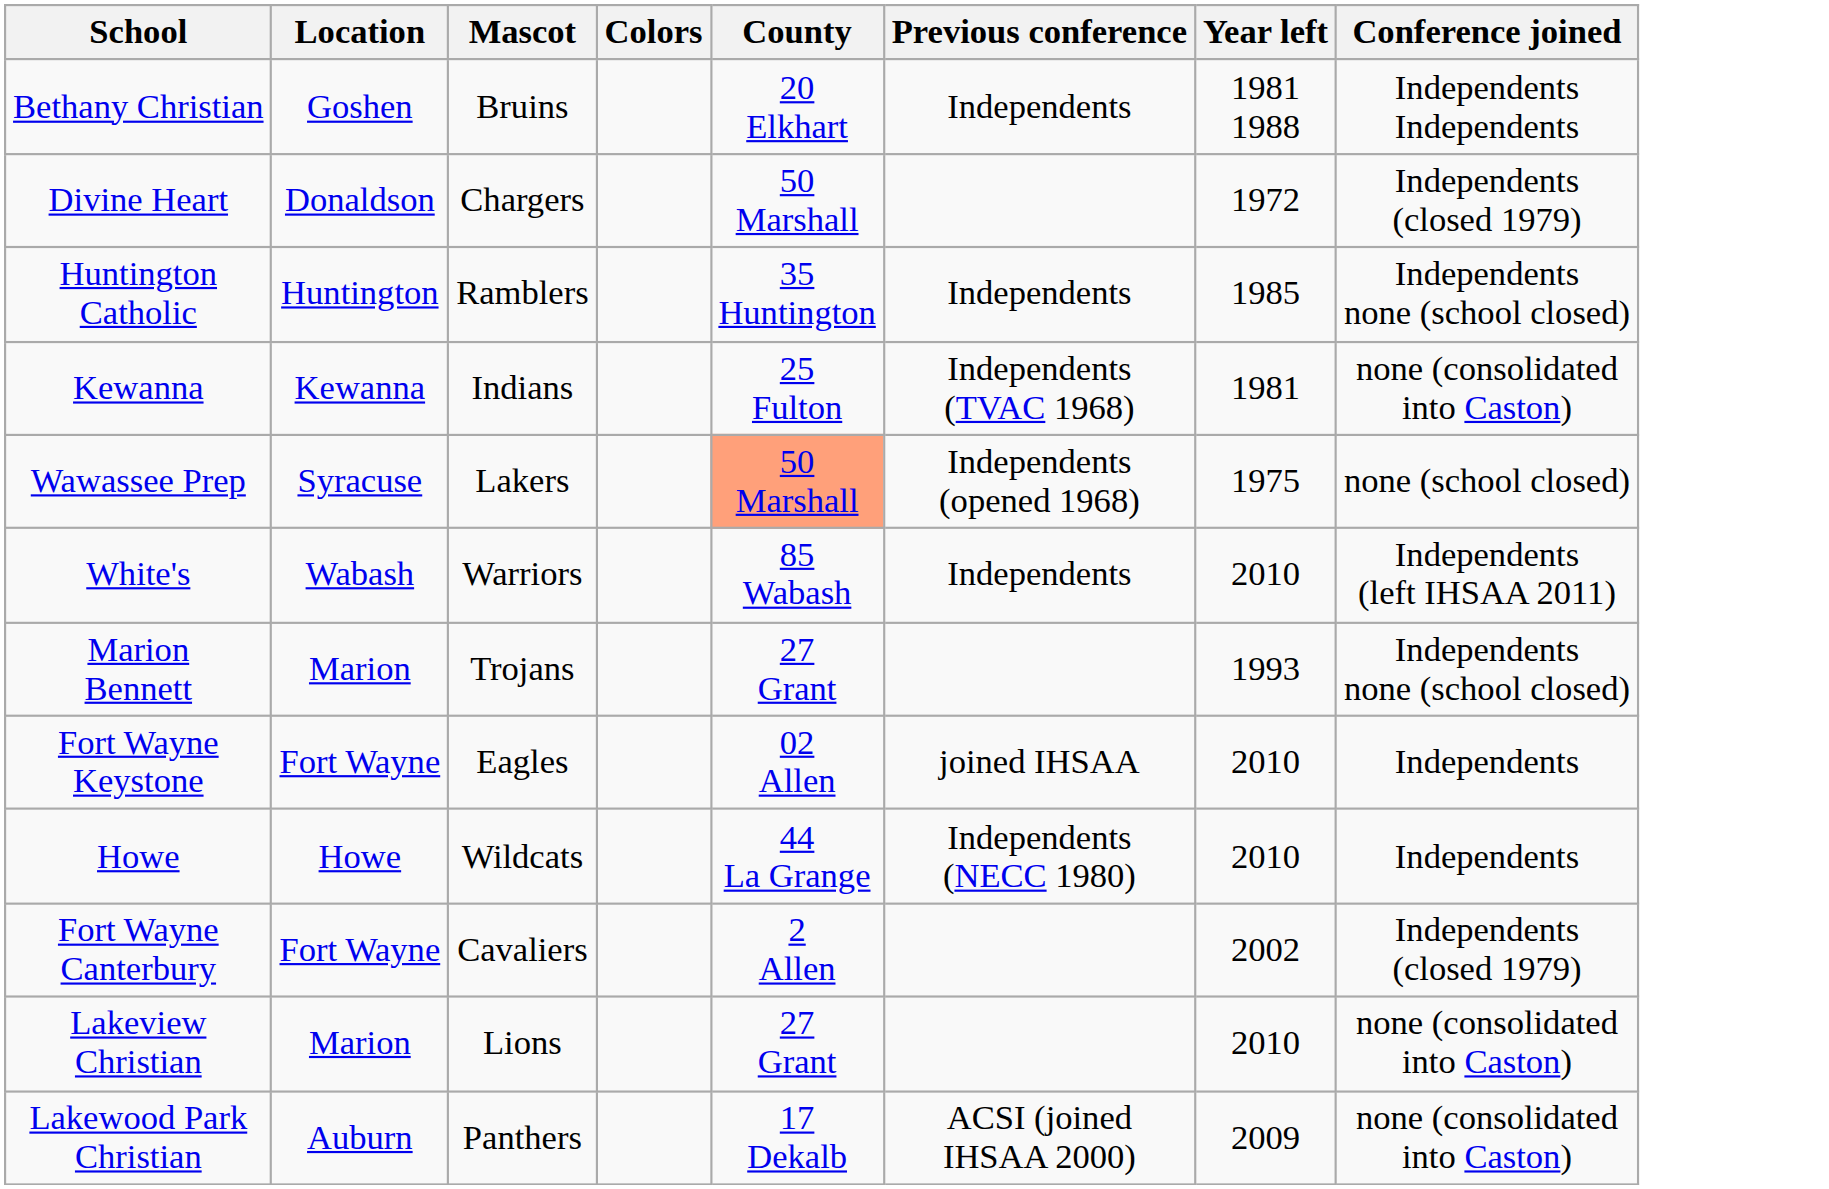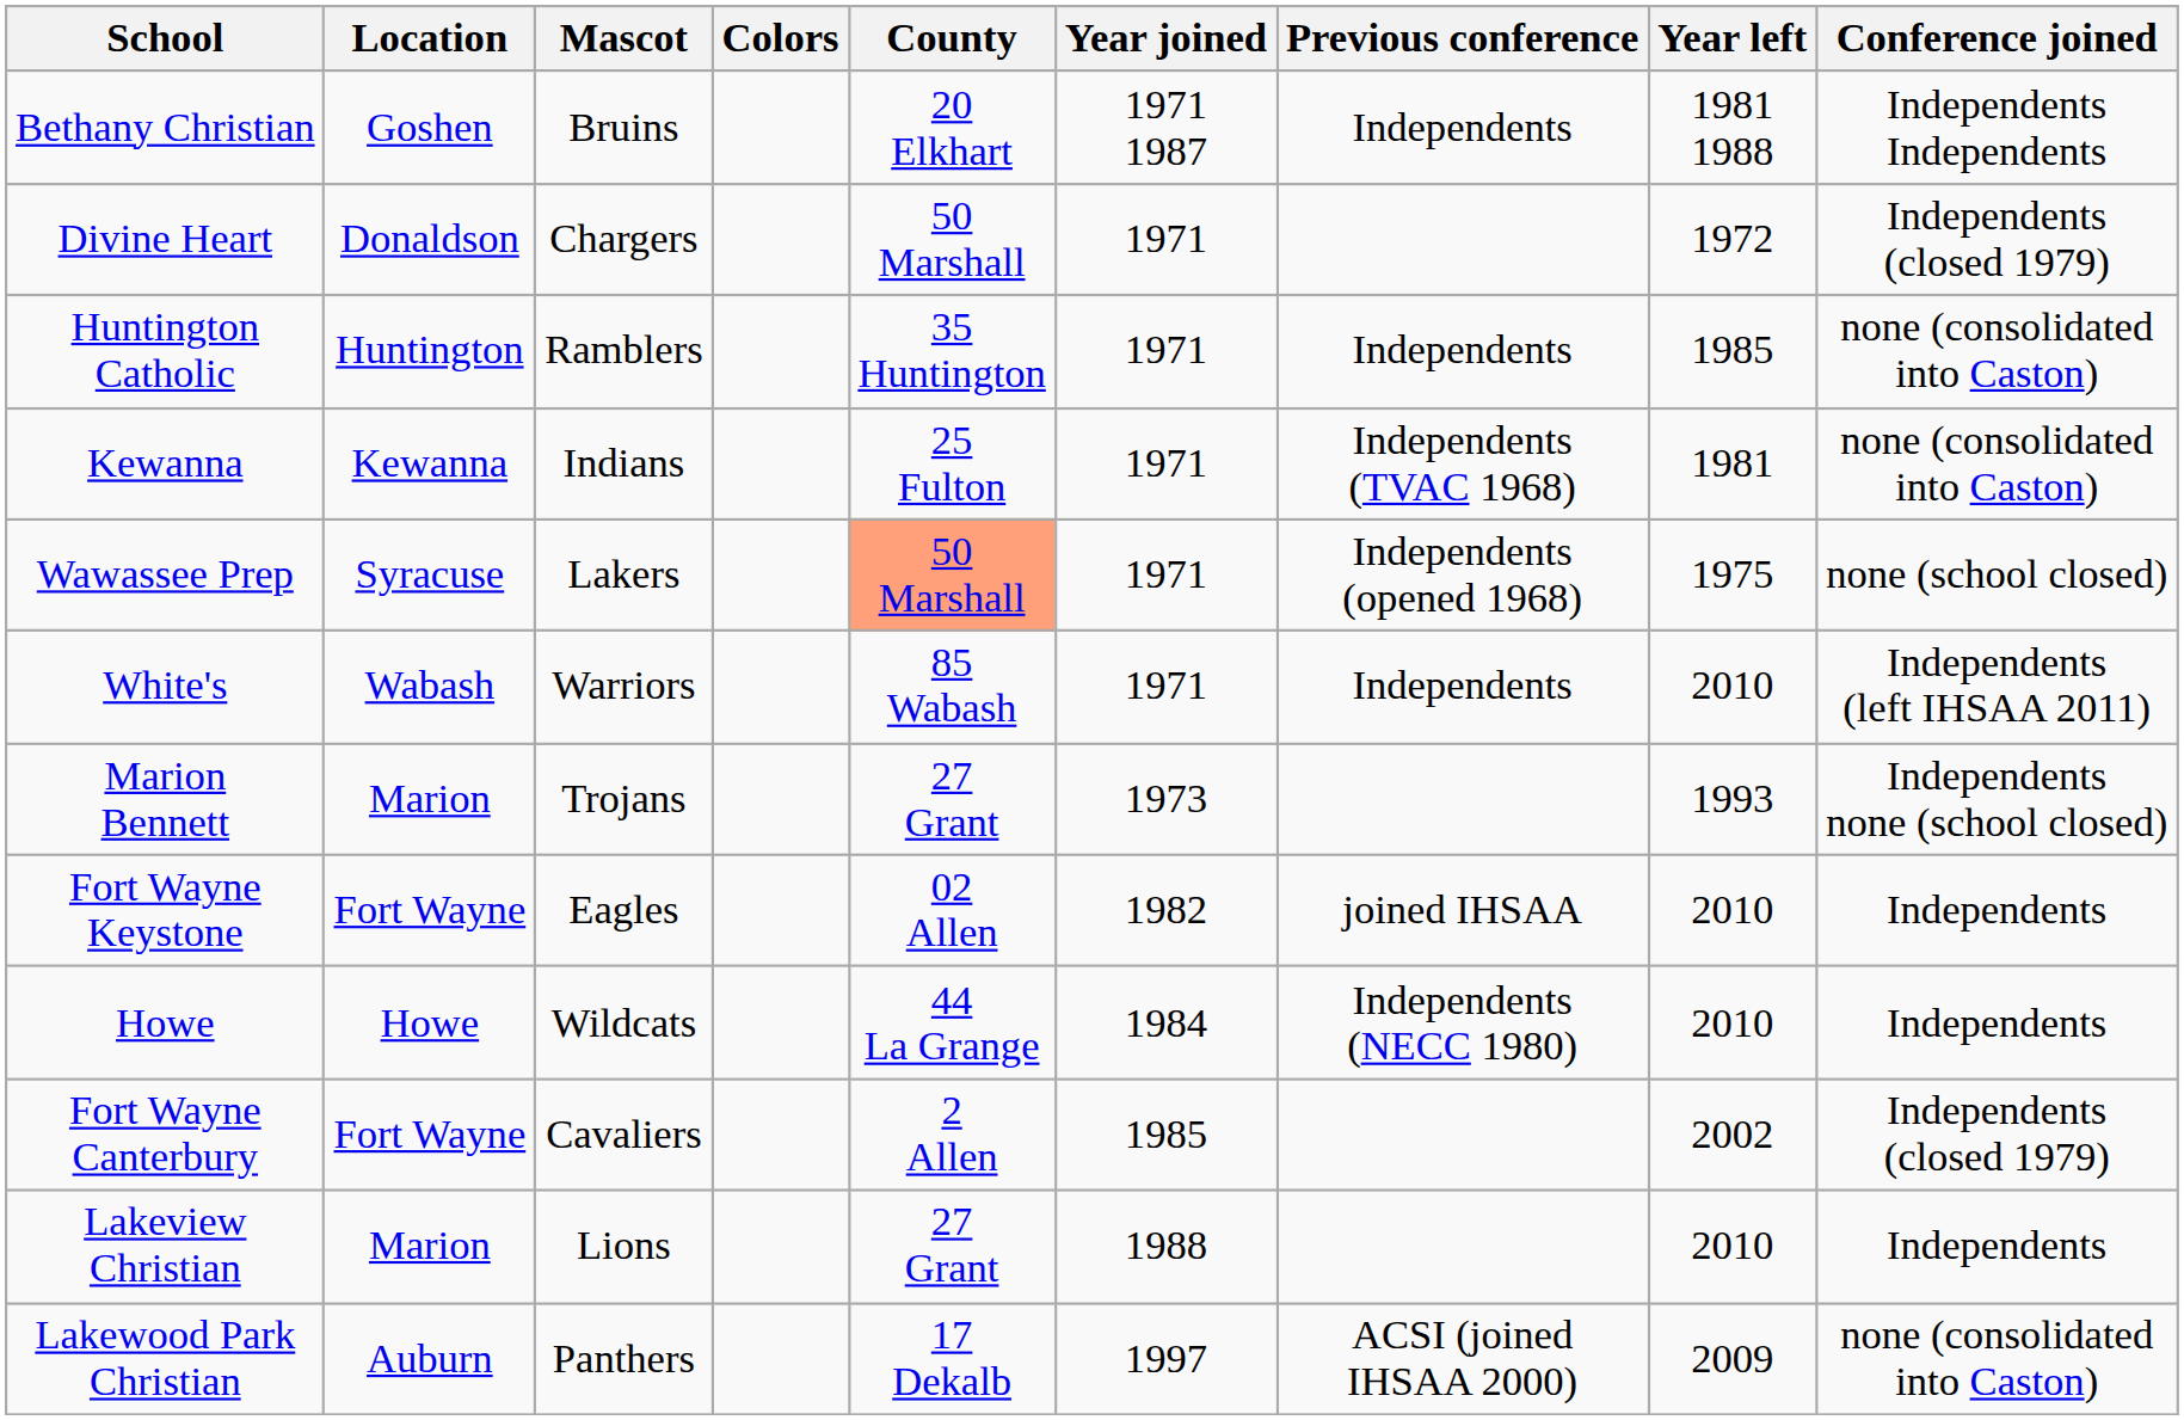+ column: Year joined | 1971 1987 | 1971 | 1971 | 1971 | 1971 | 1971 | 1973 | 1982 | 1984 | 1985 | 1988 | 1997
Huntington Catholic | Conference joined: Independents none (school closed) -> none (consolidated into Caston)
Lakeview Christian | Conference joined: none (consolidated into Caston) -> Independents
